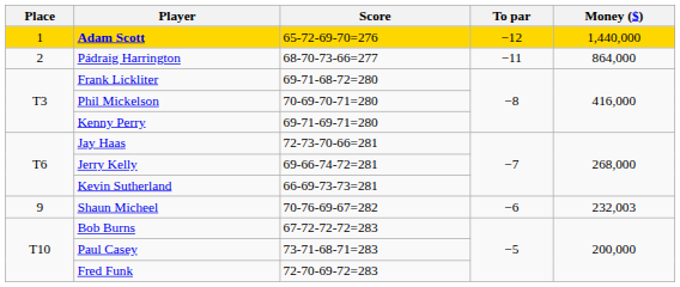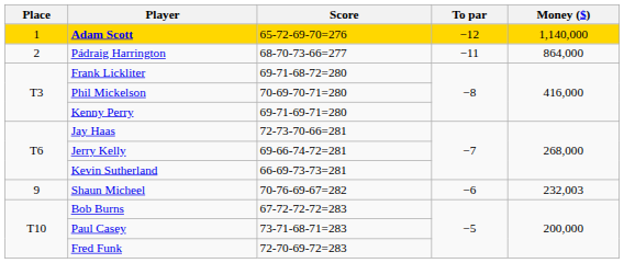Adam Scott | Money ($): 1,440,000 -> 1,140,000
